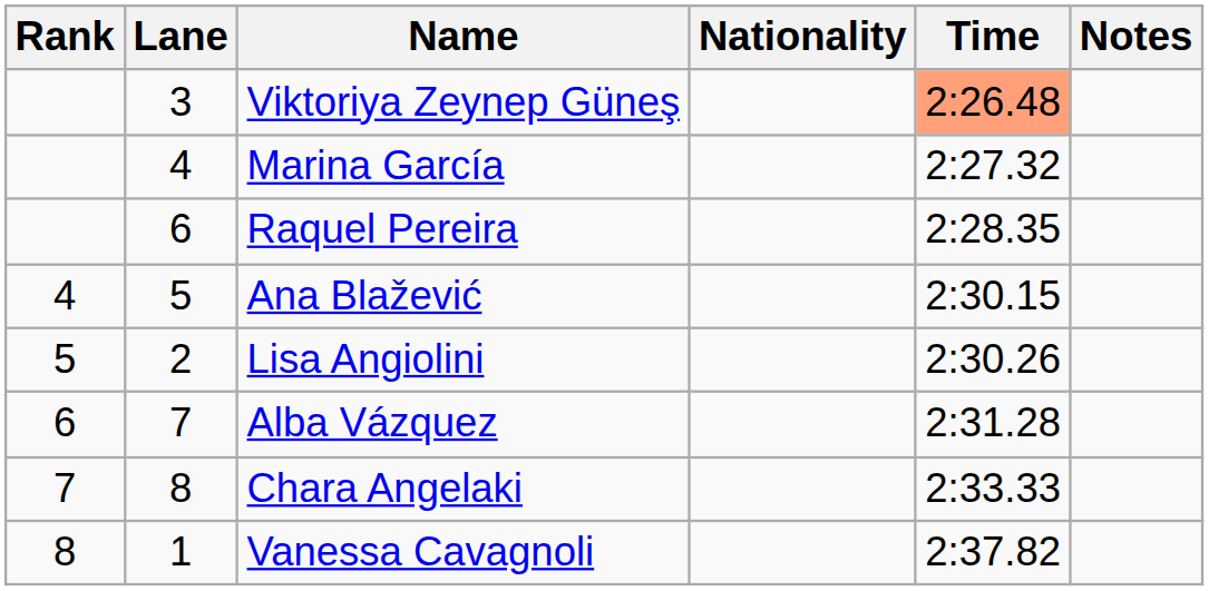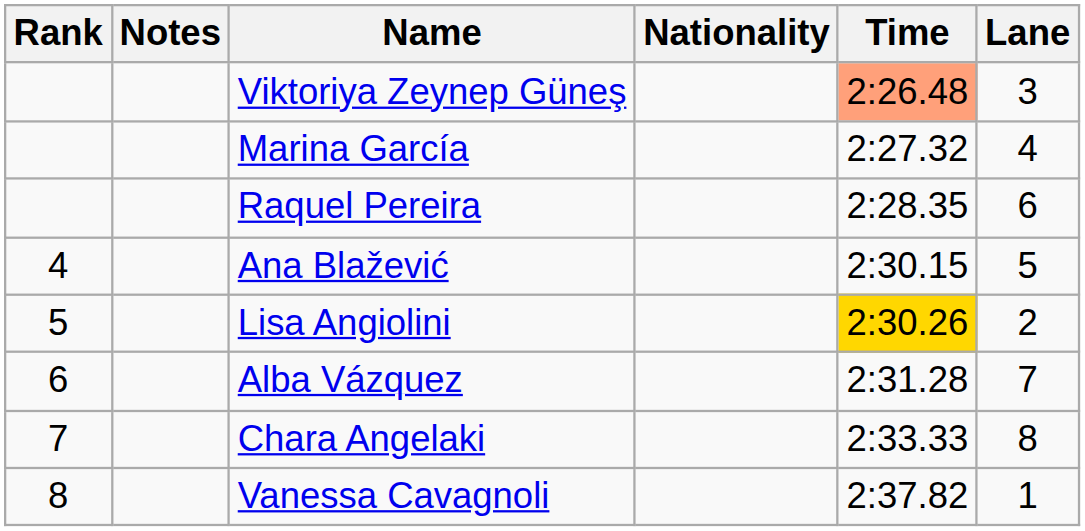columns swapped: Lane <-> Notes
Lisa Angiolini | Time: no background -> gold background
